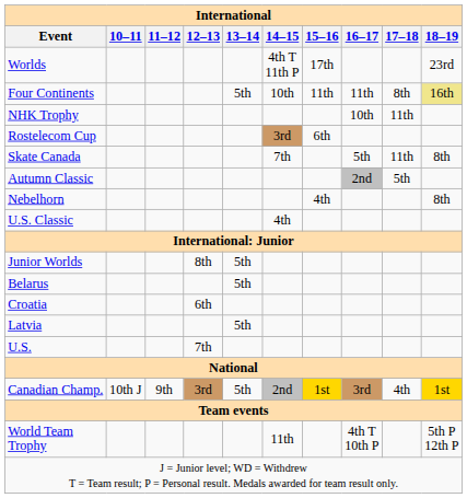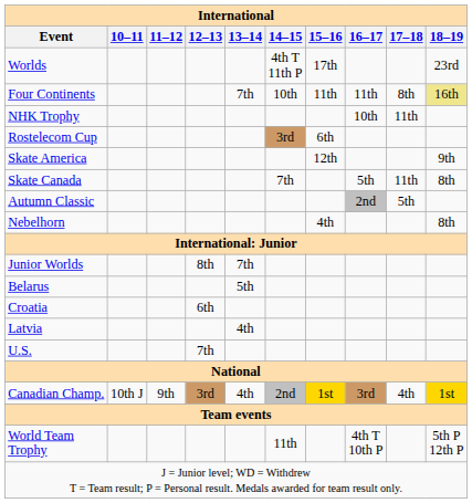Four Continents | 13–14: 5th -> 7th
+ row: Skate America | 12th | 9th
- row: U.S. Classic | 4th
Junior Worlds | 13–14: 5th -> 7th
Latvia | 13–14: 5th -> 4th
Canadian Champ. | 13–14: 5th -> 4th
